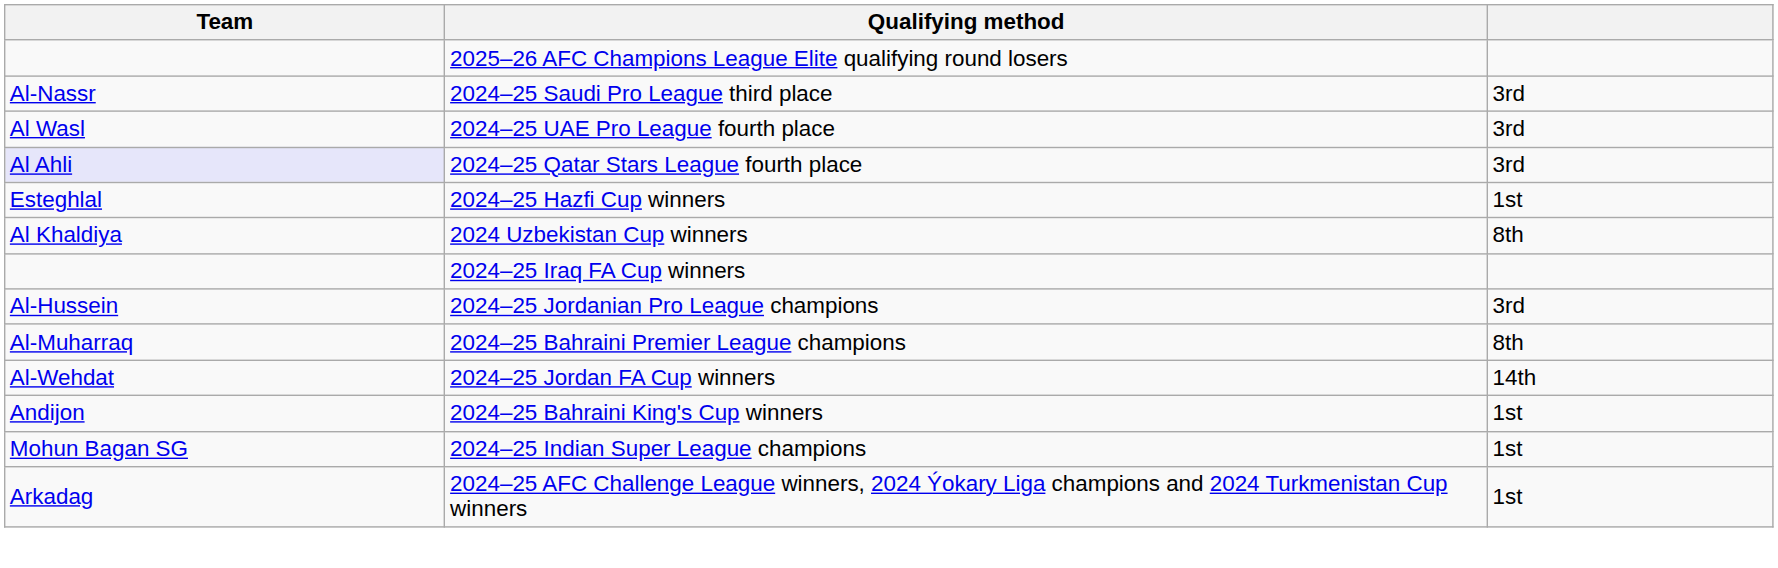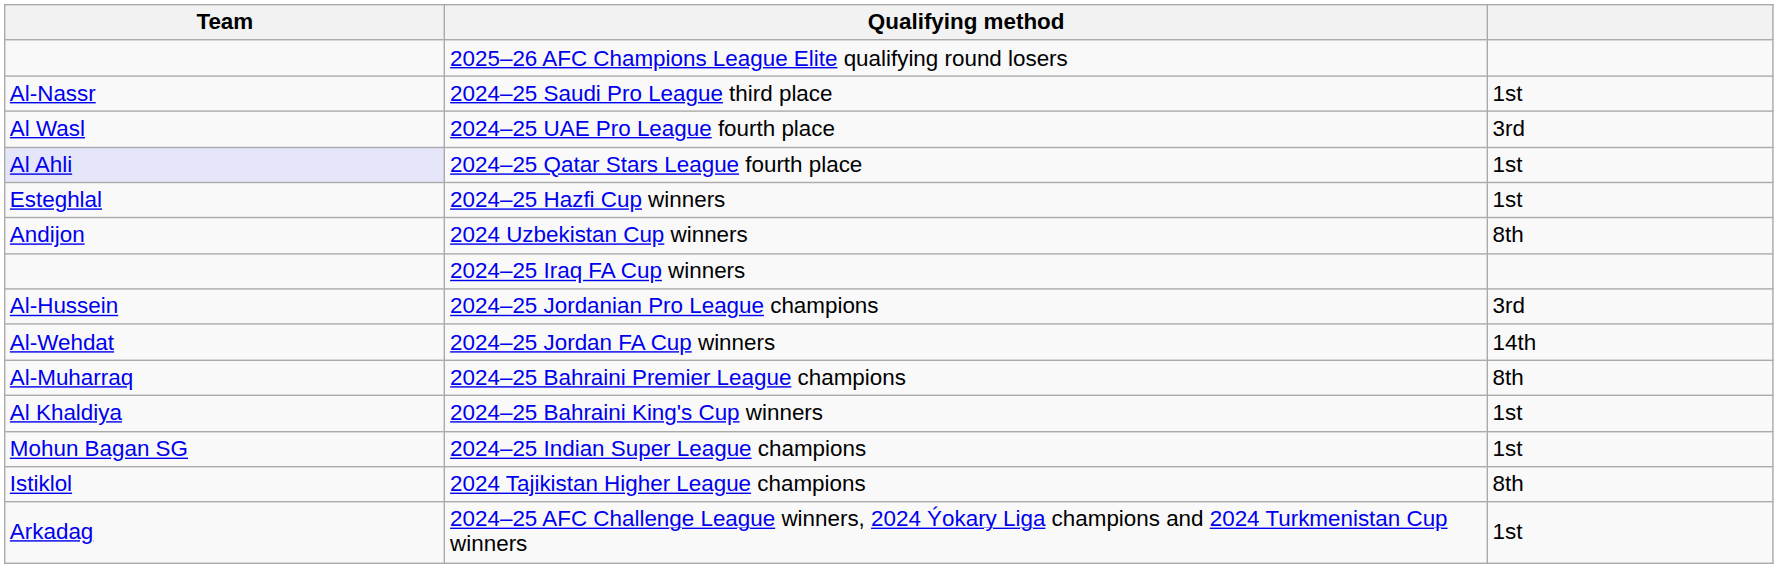2024–25 Saudi Pro League third place | column 3: 3rd -> 1st
2024–25 Qatar Stars League fourth place | column 3: 3rd -> 1st
2024 Uzbekistan Cup winners | Team: Al Khaldiya -> Andijon
rows swapped: 2024–25 Jordan FA Cup winners <-> 2024–25 Bahraini Premier League champions
2024–25 Bahraini King's Cup winners | Team: Andijon -> Al Khaldiya
+ row: Istiklol | 2024 Tajikistan Higher League champions | 8th
